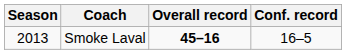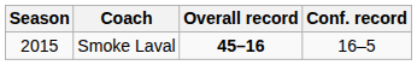Smoke Laval | Season: 2013 -> 2015
